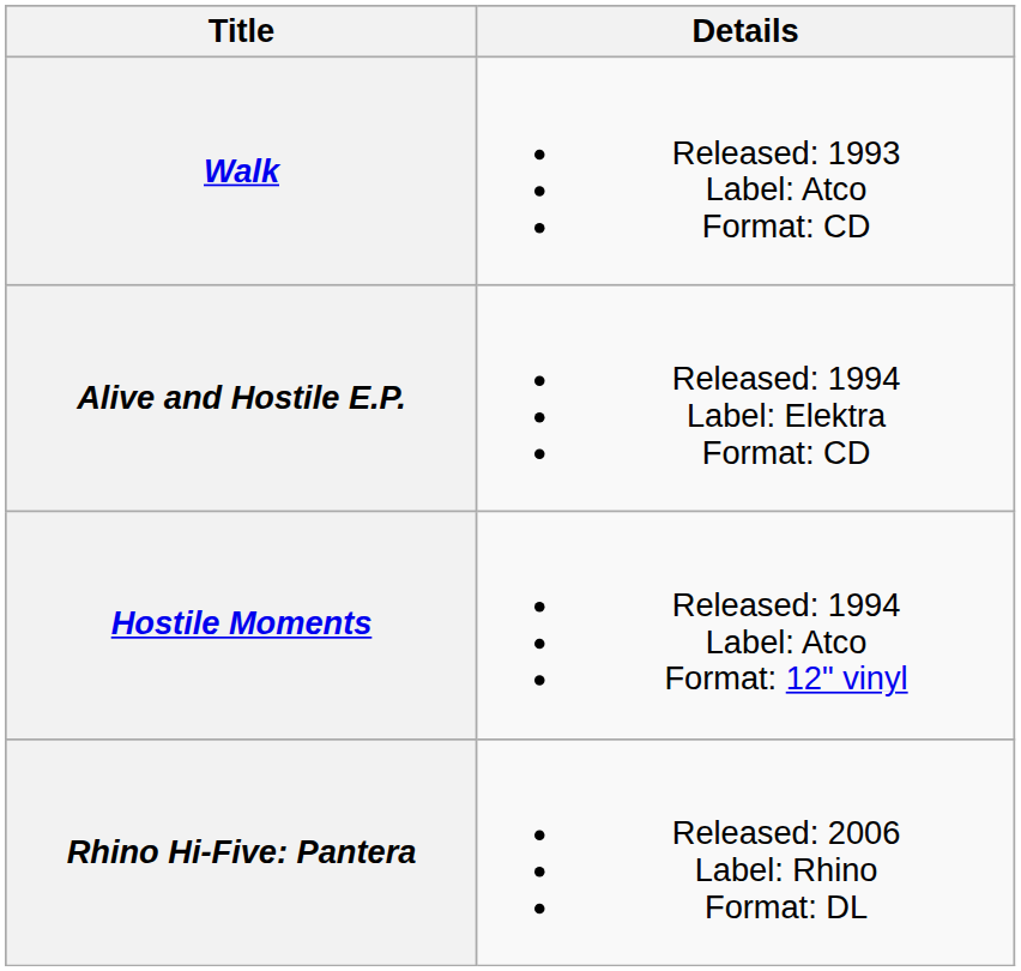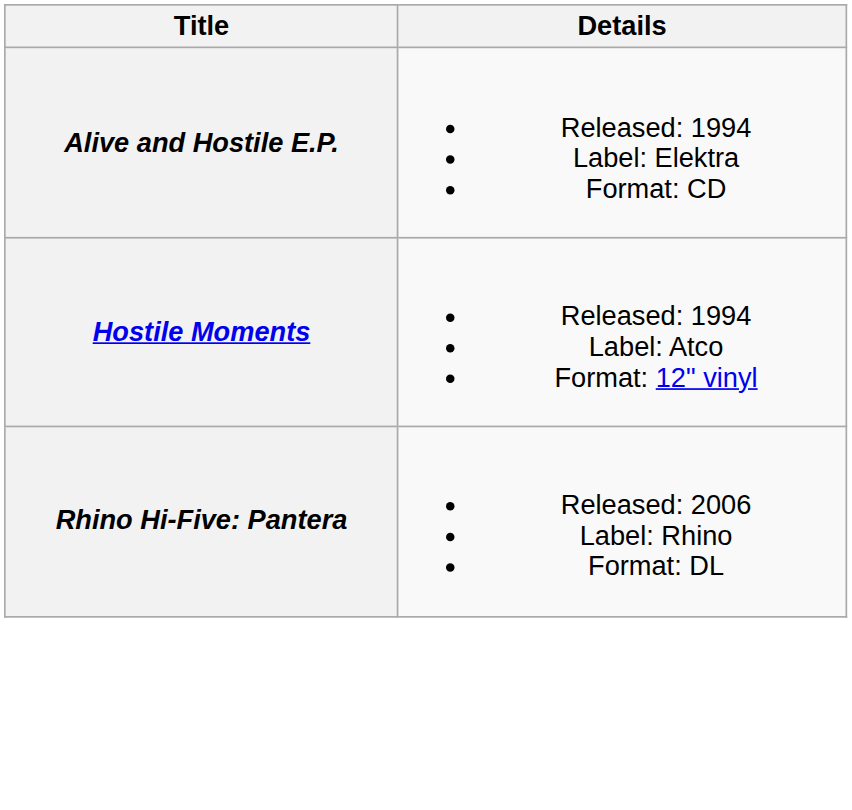- row: Walk | Released: 1993 Label: Atco Format: CD
